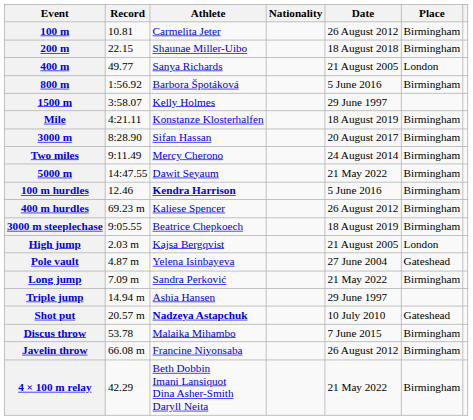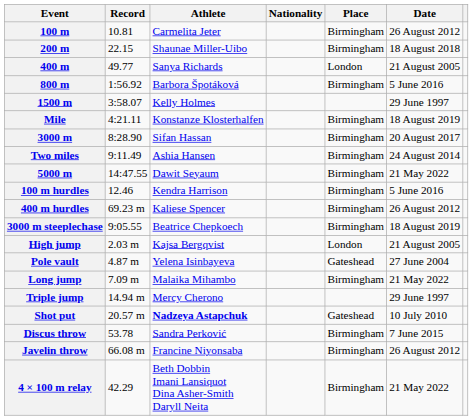columns swapped: Date <-> Place
Two miles | Athlete: Mercy Cherono -> Ashia Hansen
100 m hurdles | Athlete: bold -> normal
Long jump | Athlete: Sandra Perković -> Malaika Mihambo
Triple jump | Athlete: Ashia Hansen -> Mercy Cherono
Discus throw | Athlete: Malaika Mihambo -> Sandra Perković
